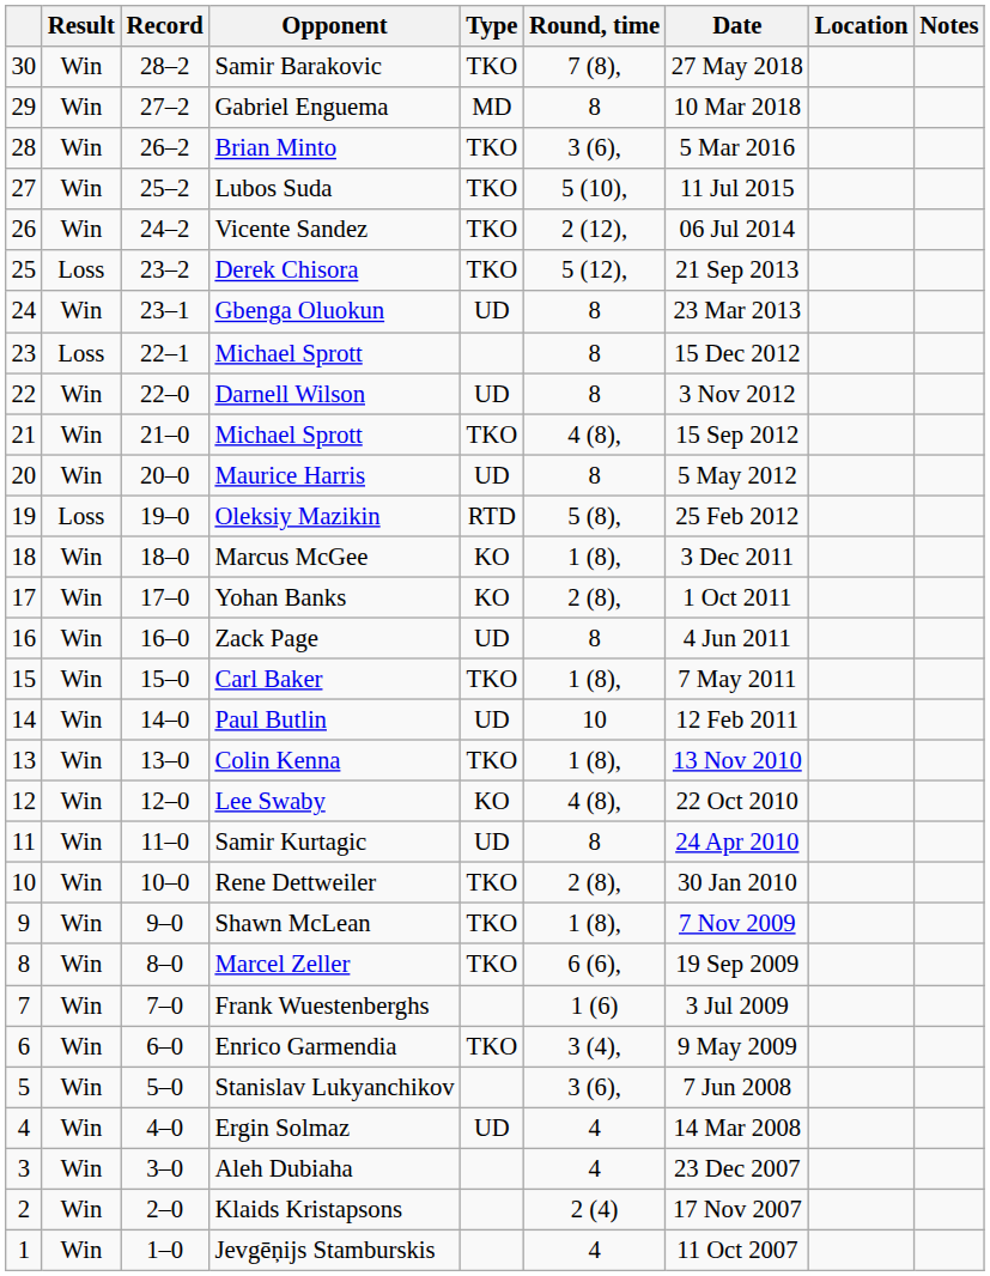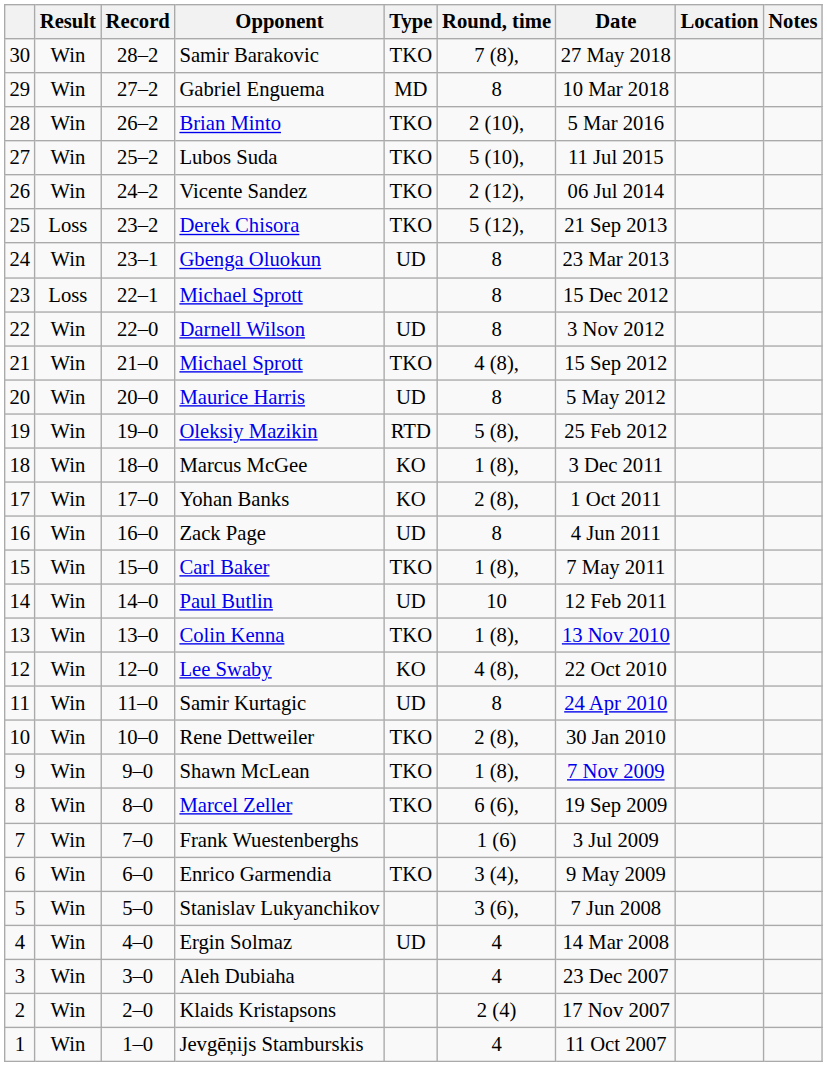Brian Minto | Round, time: 3 (6), -> 2 (10),
Oleksiy Mazikin | Result: Loss -> Win
